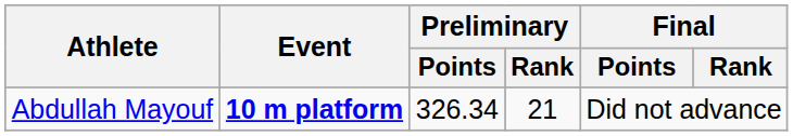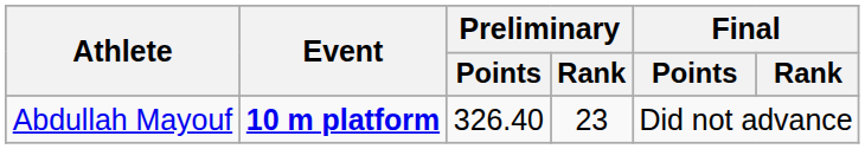Abdullah Mayouf | Preliminary / Points: 326.34 -> 326.40
Abdullah Mayouf | Preliminary / Rank: 21 -> 23
